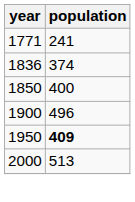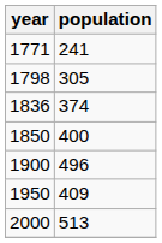+ row: 1798 | 305
1950 | population: bold -> normal
